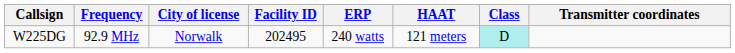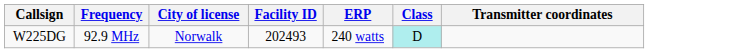- column: HAAT | 121 meters
W225DG | Facility ID: 202495 -> 202493
